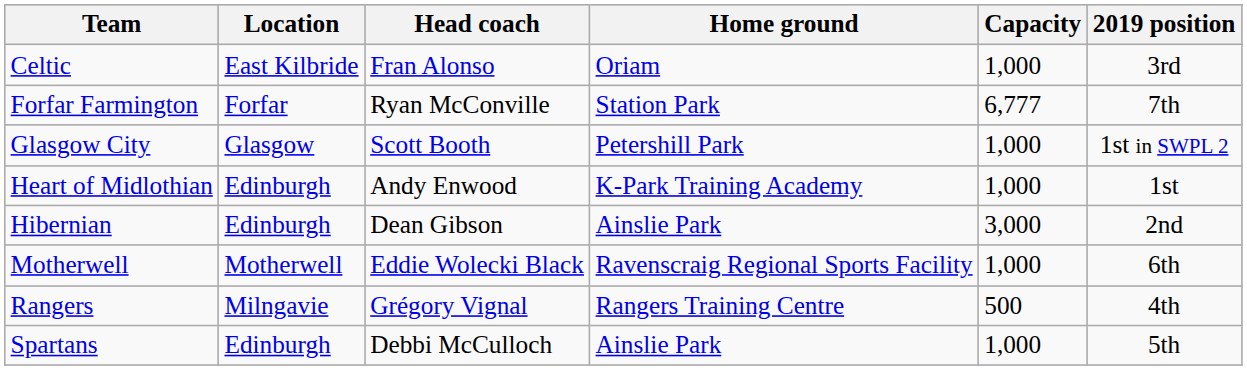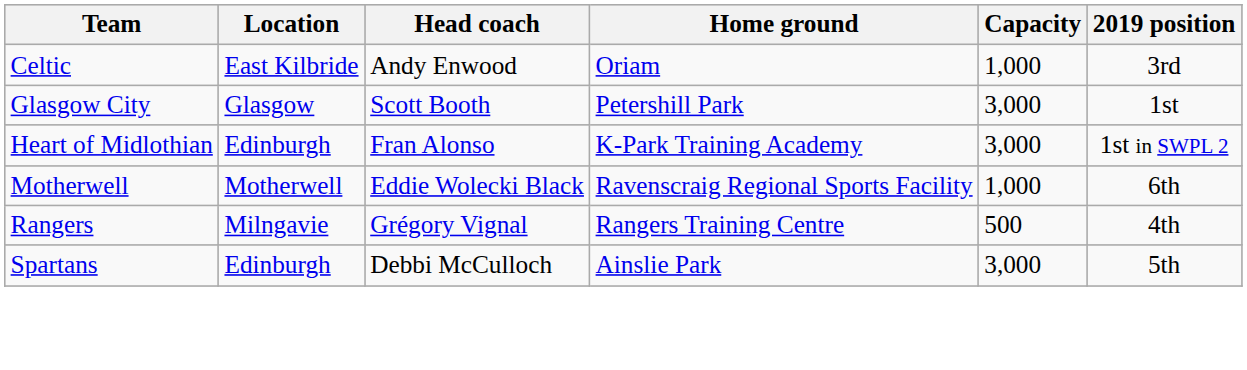Celtic | Head coach: Fran Alonso -> Andy Enwood
- row: Forfar Farmington | Forfar | Ryan McConville | Station Park | 6,777 | 7th
Glasgow City | Capacity: 1,000 -> 3,000
Glasgow City | 2019 position: 1st in SWPL 2 -> 1st
Heart of Midlothian | Head coach: Andy Enwood -> Fran Alonso
Heart of Midlothian | Capacity: 1,000 -> 3,000
Heart of Midlothian | 2019 position: 1st -> 1st in SWPL 2
- row: Hibernian | Edinburgh | Dean Gibson | Ainslie Park | 3,000 | 2nd
Spartans | Capacity: 1,000 -> 3,000
